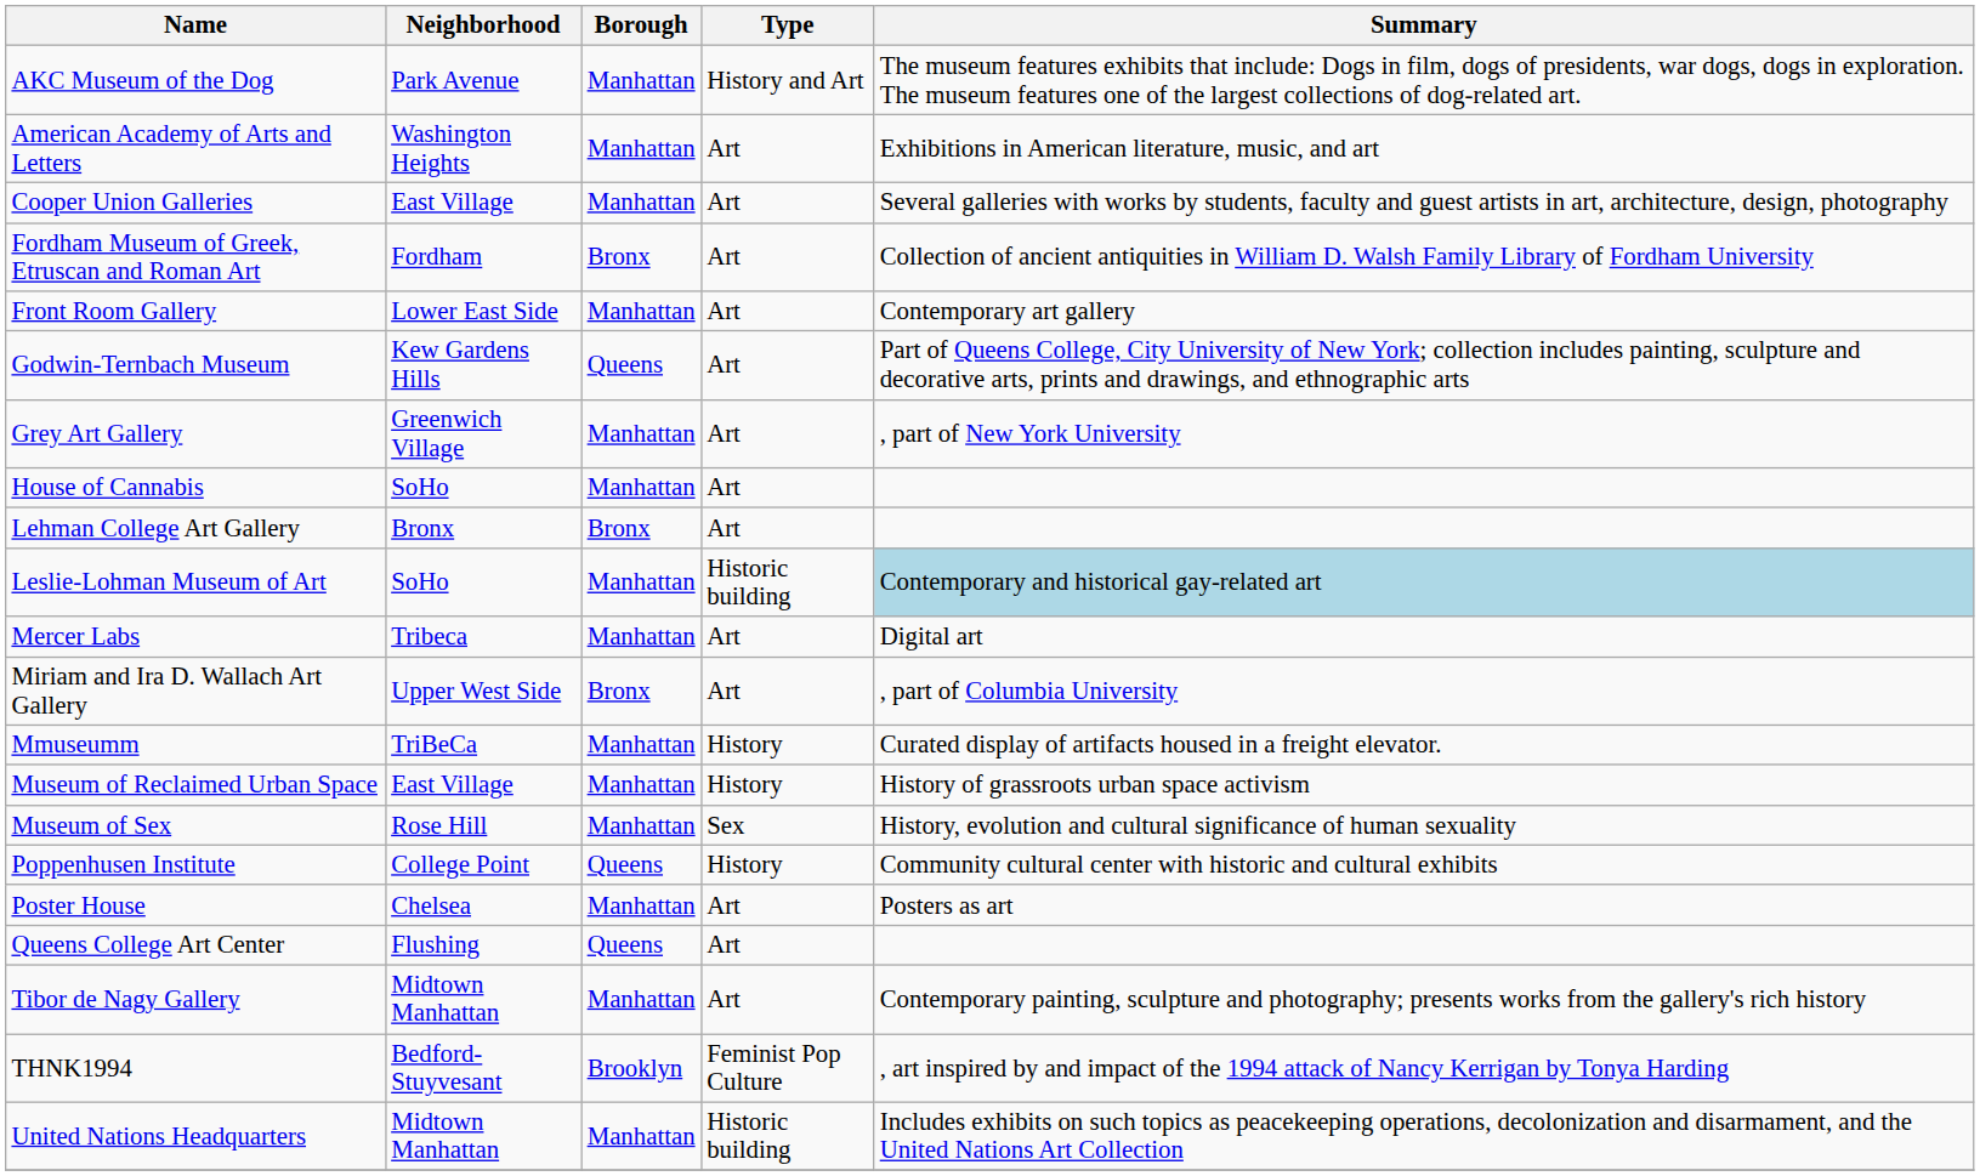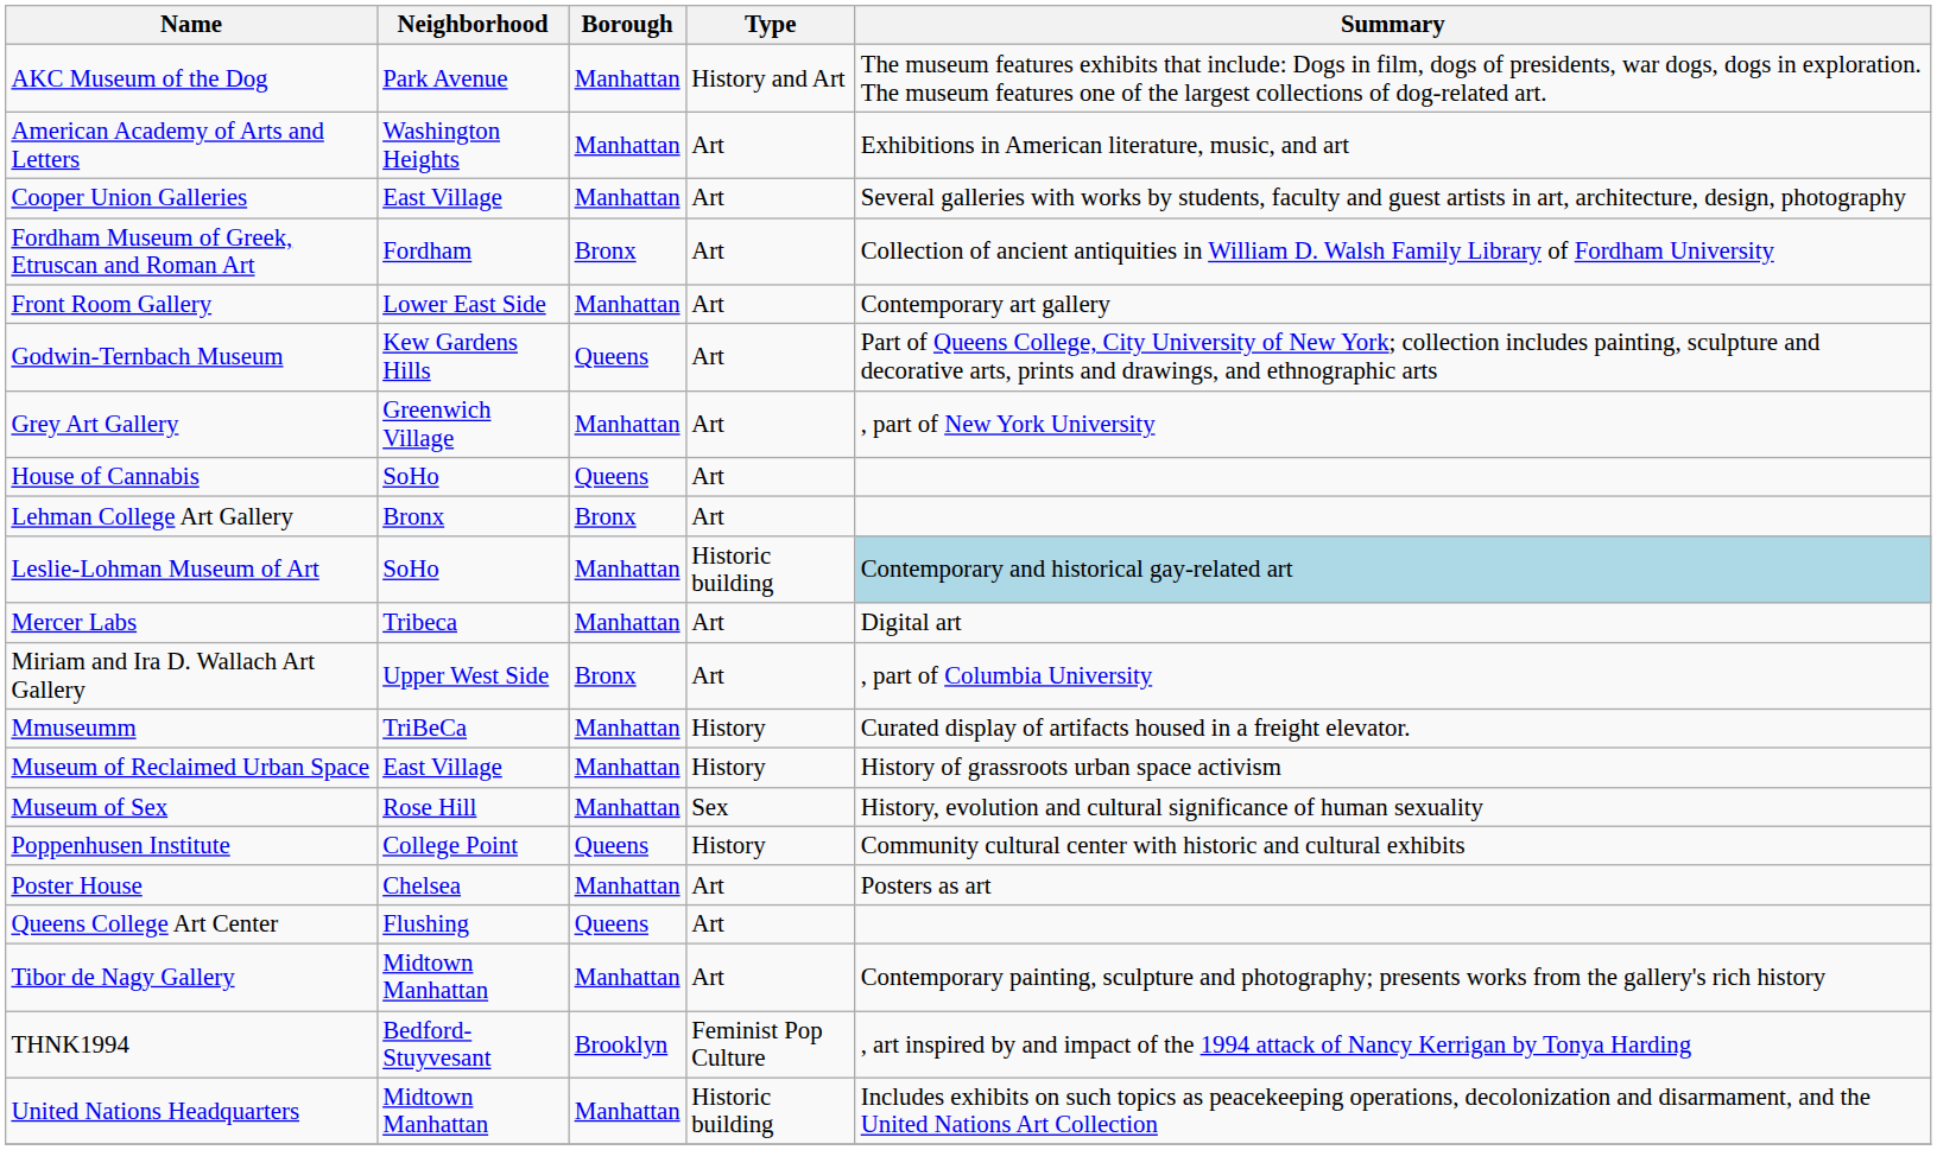House of Cannabis | Borough: Manhattan -> Queens
